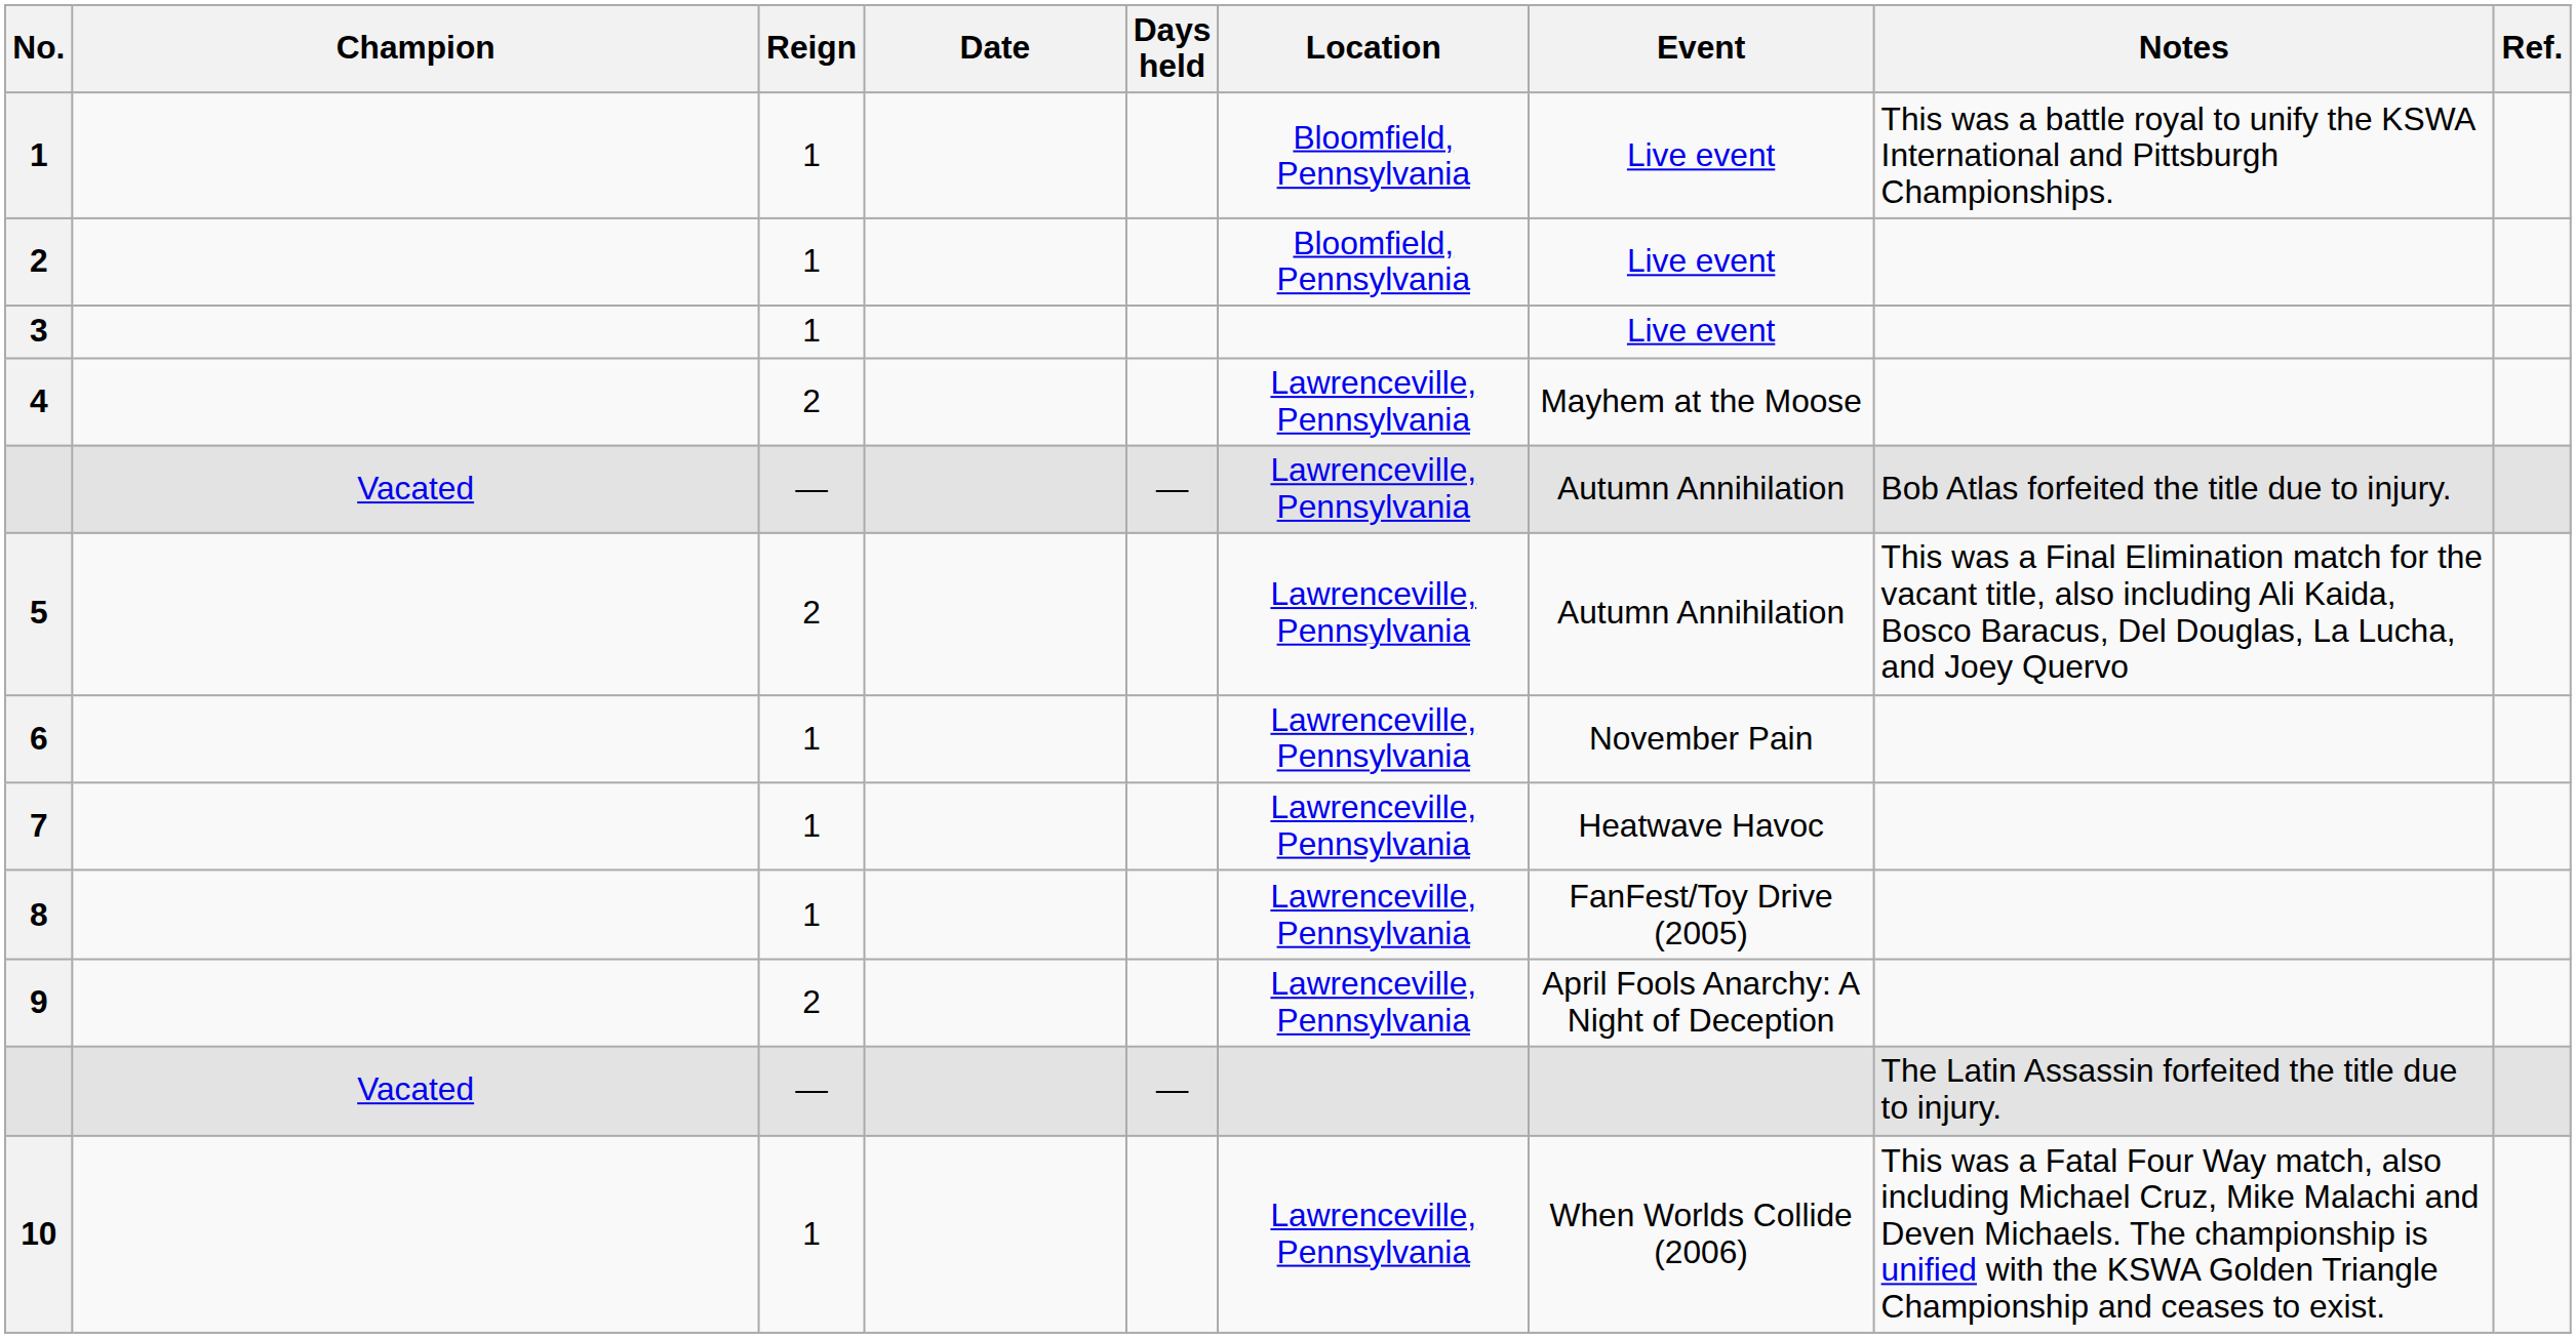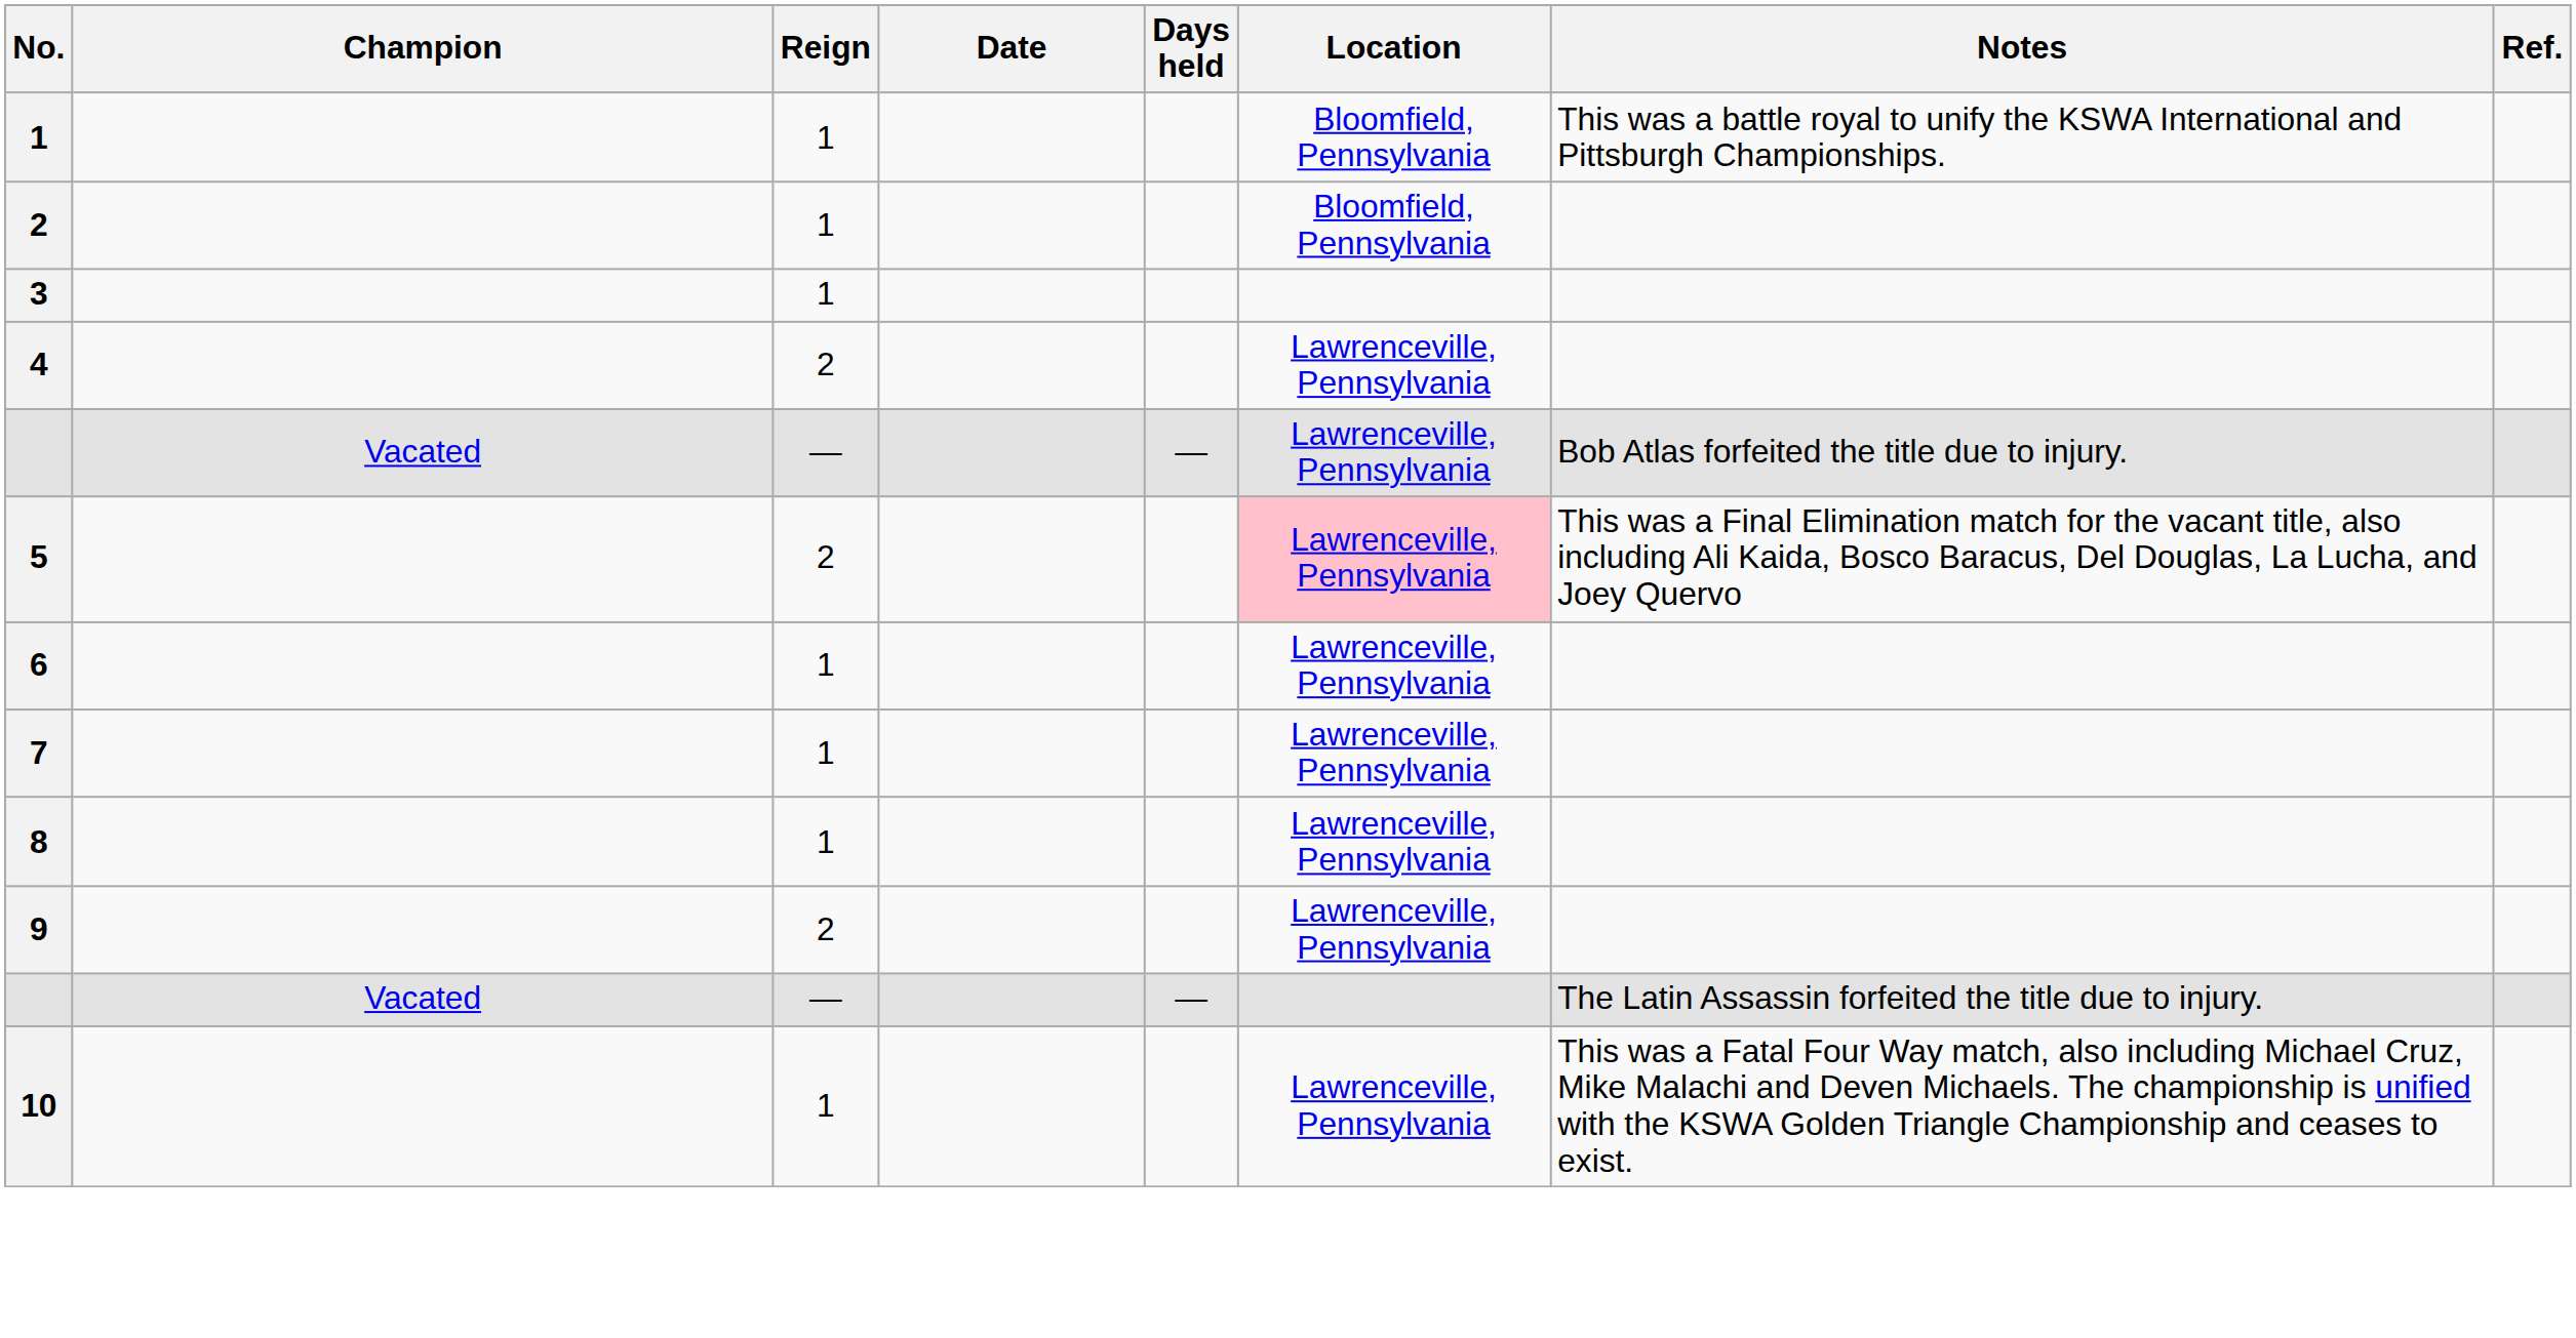- column: Event | Live event | Live event | Live event | Mayhem at the Moose | Autumn Annihilation | Autumn Annihilation | November Pain | Heatwave Havoc | FanFest/Toy Drive (2005) | April Fools Anarchy: A Night of Deception | When Worlds Collide (2006)
5 | Location: no background -> pink background
